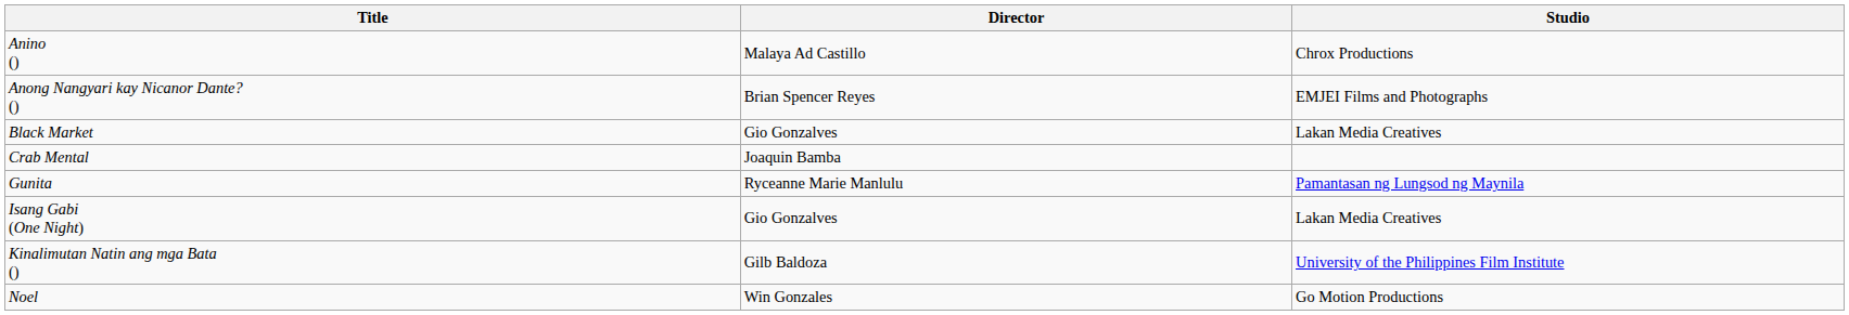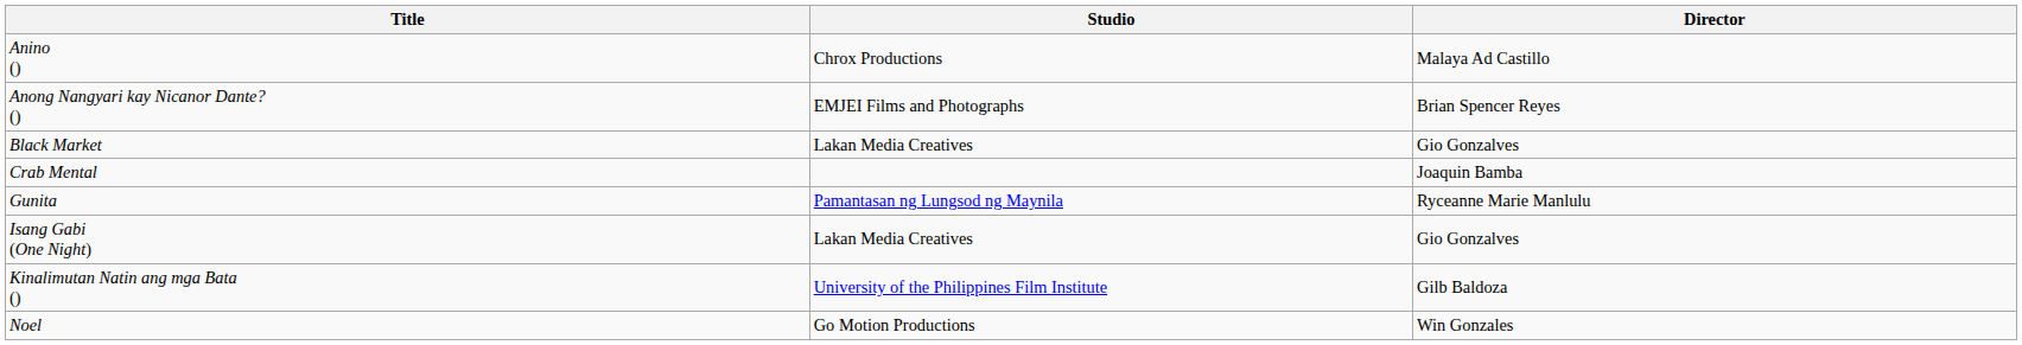columns swapped: Studio <-> Director
